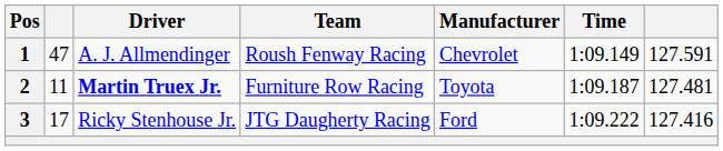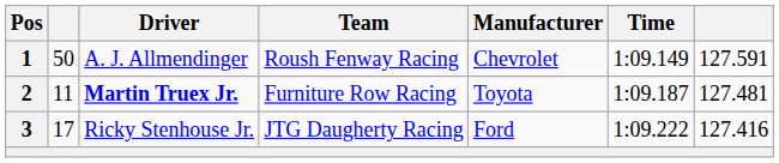1 | column 2: 47 -> 50
